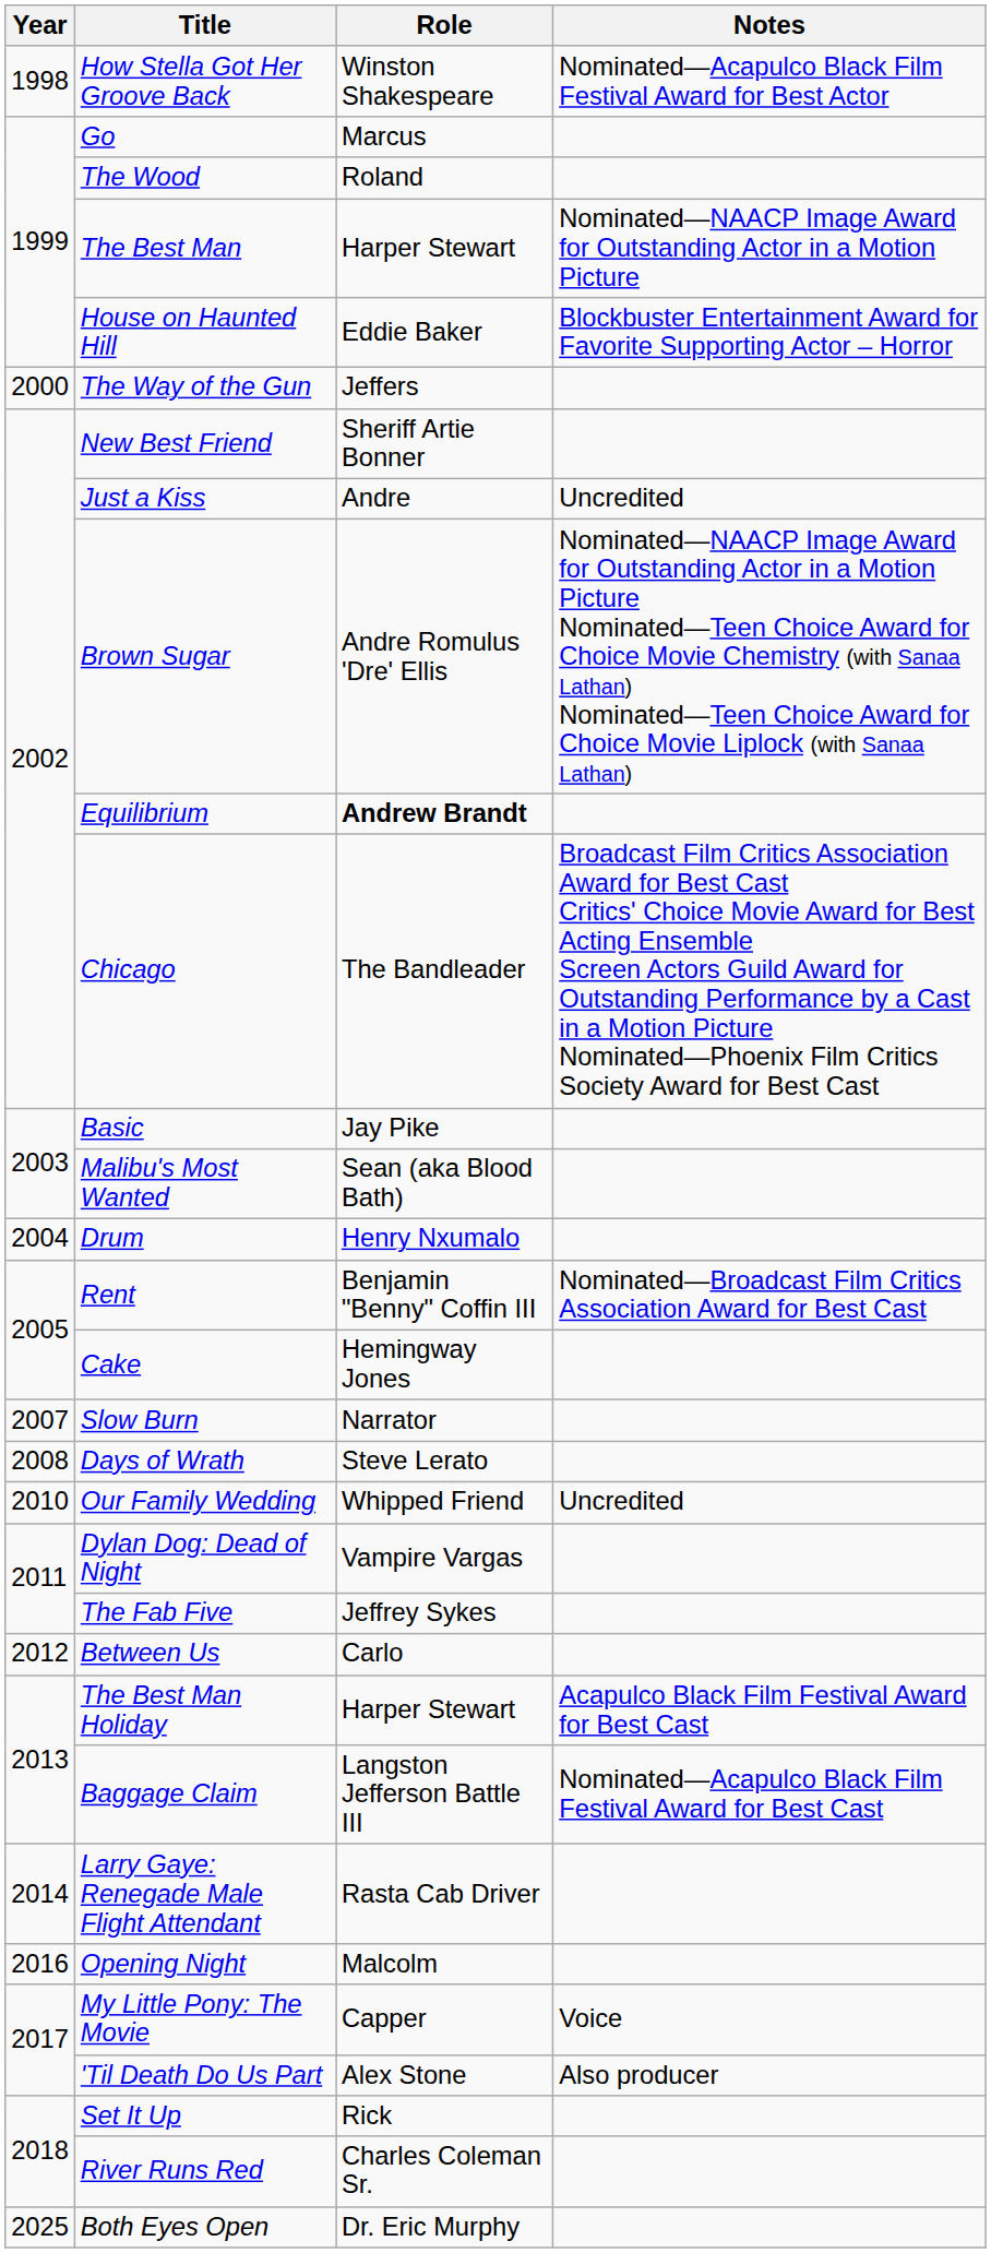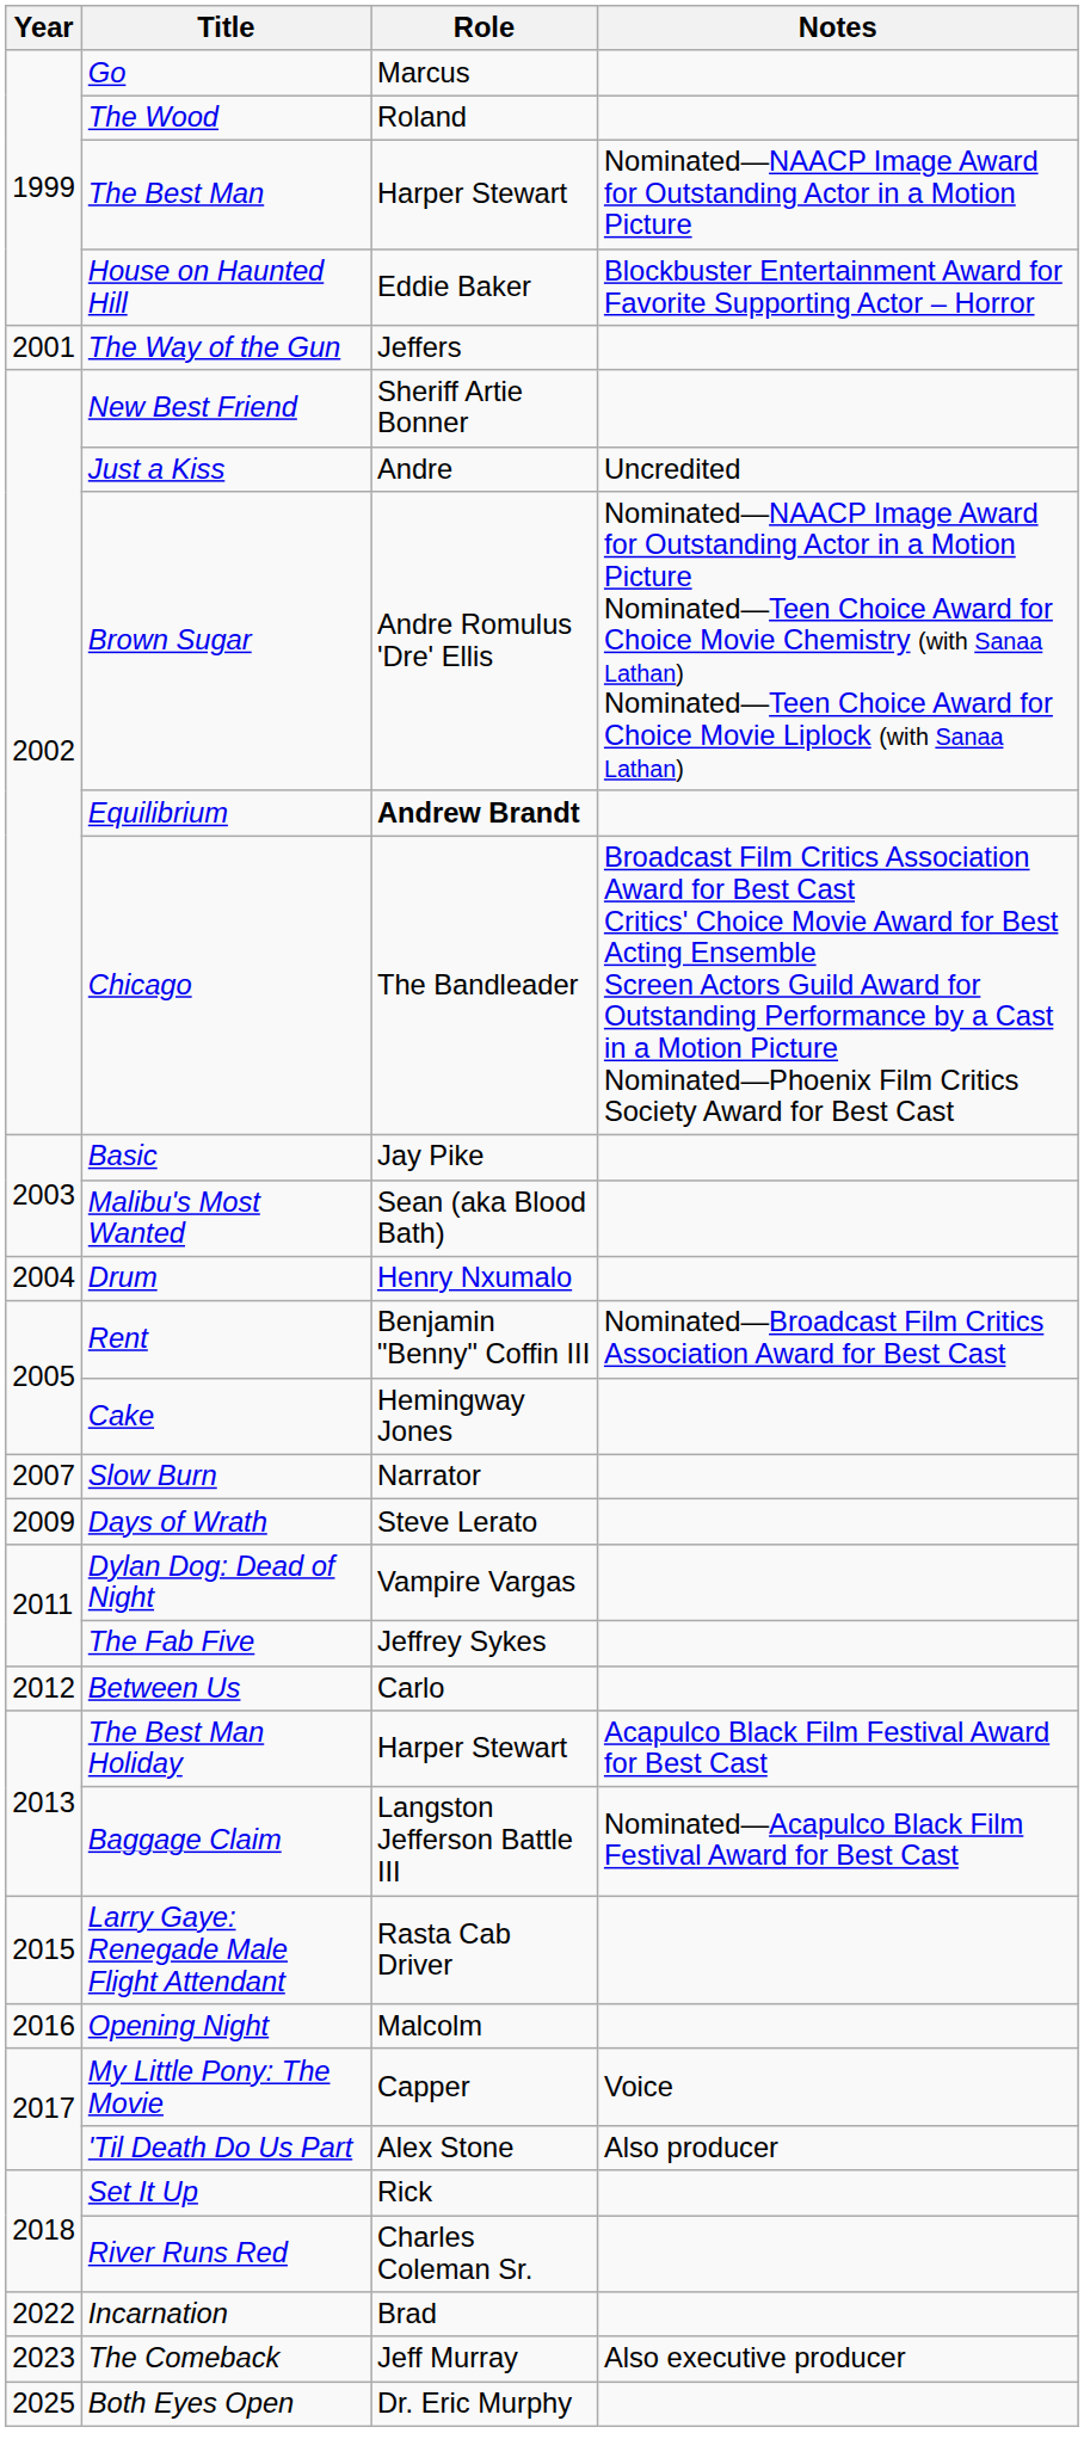- row: 1998 | How Stella Got Her Groove Back | Winston Shakespeare | Nominated—Acapulco Black Film Festival Award for Best Actor
The Way of the Gun | Year: 2000 -> 2001
Days of Wrath | Year: 2008 -> 2009
- row: 2010 | Our Family Wedding | Whipped Friend | Uncredited
Larry Gaye: Renegade Male Flight Attendant | Year: 2014 -> 2015
+ row: 2022 | Incarnation | Brad
+ row: 2023 | The Comeback | Jeff Murray | Also executive producer
